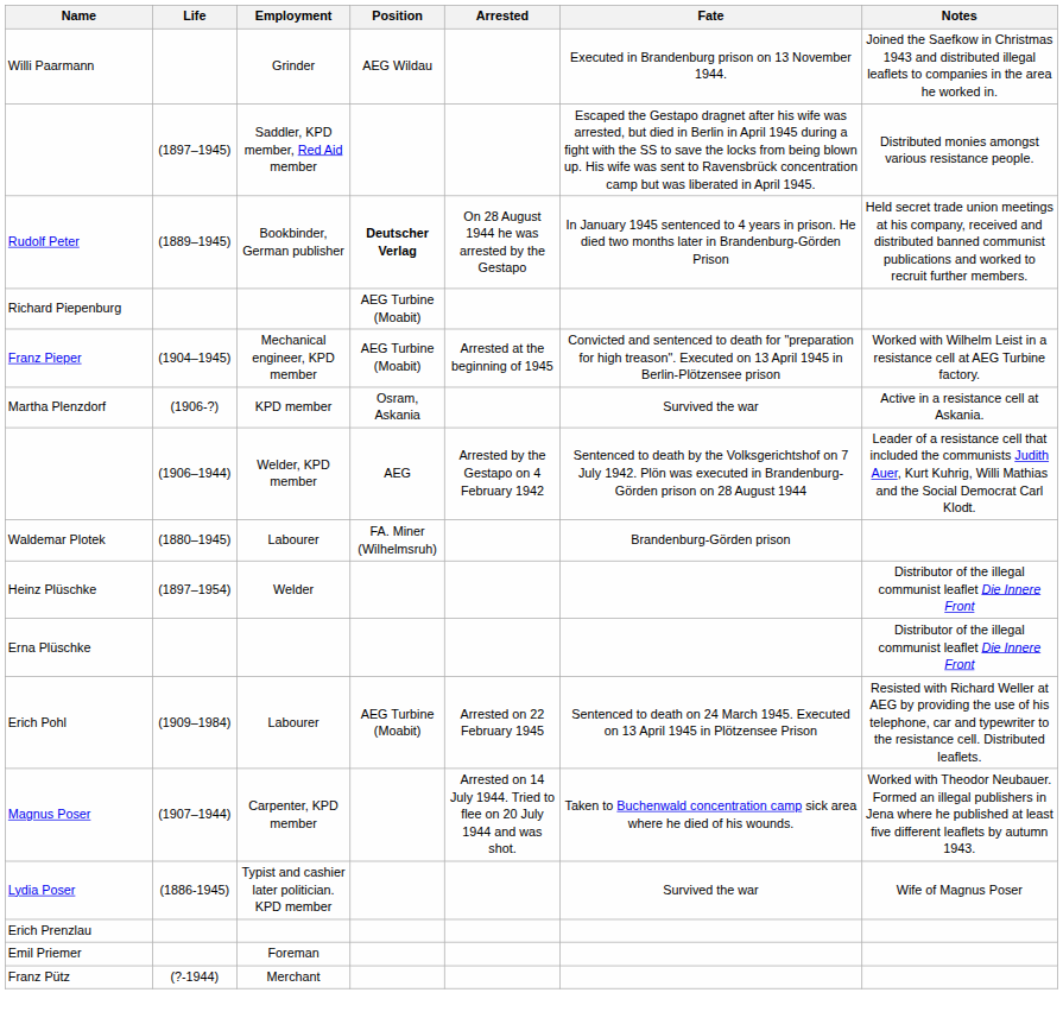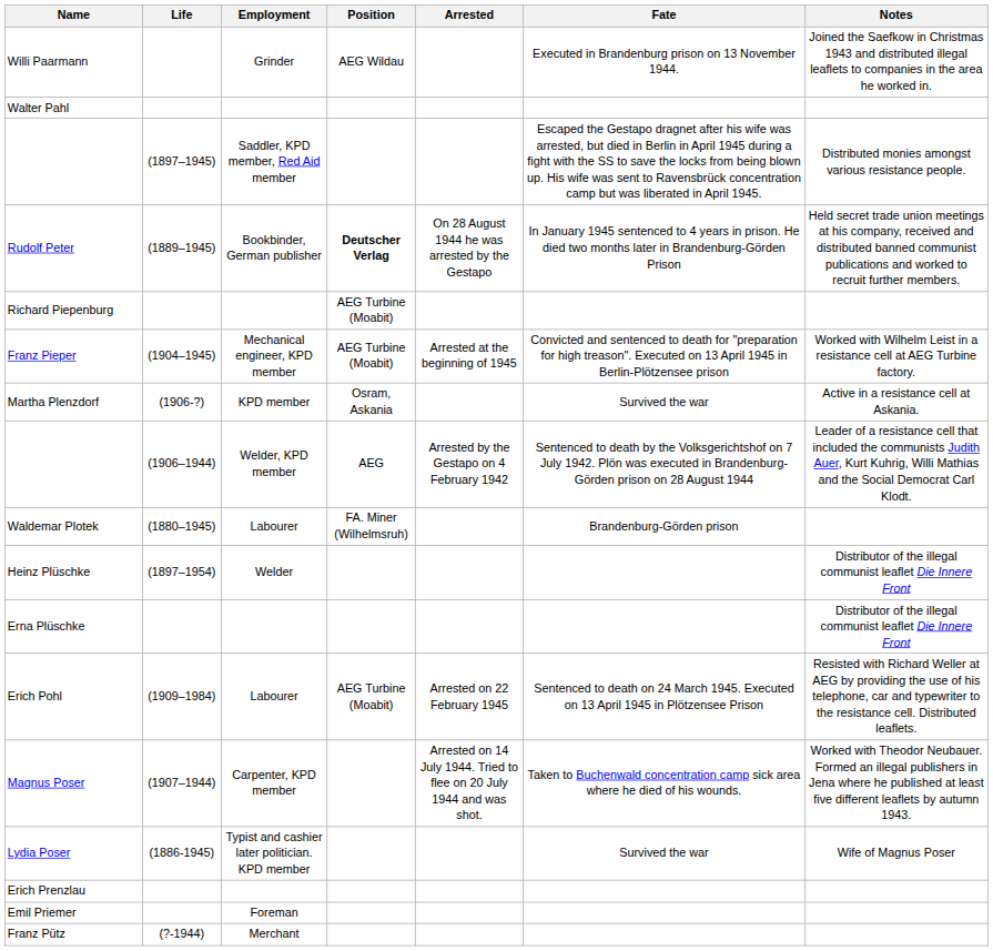+ row: Walter Pahl
